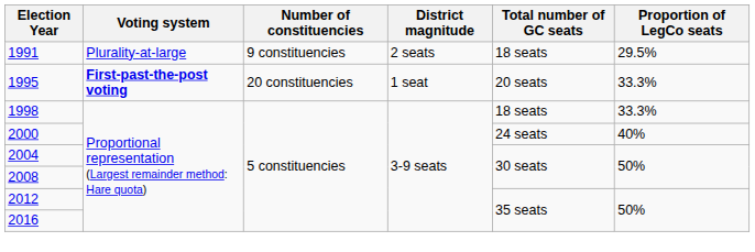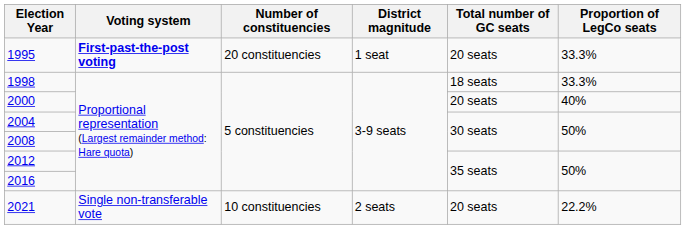- row: 1991 | Plurality-at-large | 9 constituencies | 2 seats | 18 seats | 29.5%
2000 | Total number of GC seats: 24 seats -> 20 seats
+ row: 2021 | Single non-transferable vote | 10 constituencies | 2 seats | 20 seats | 22.2%
